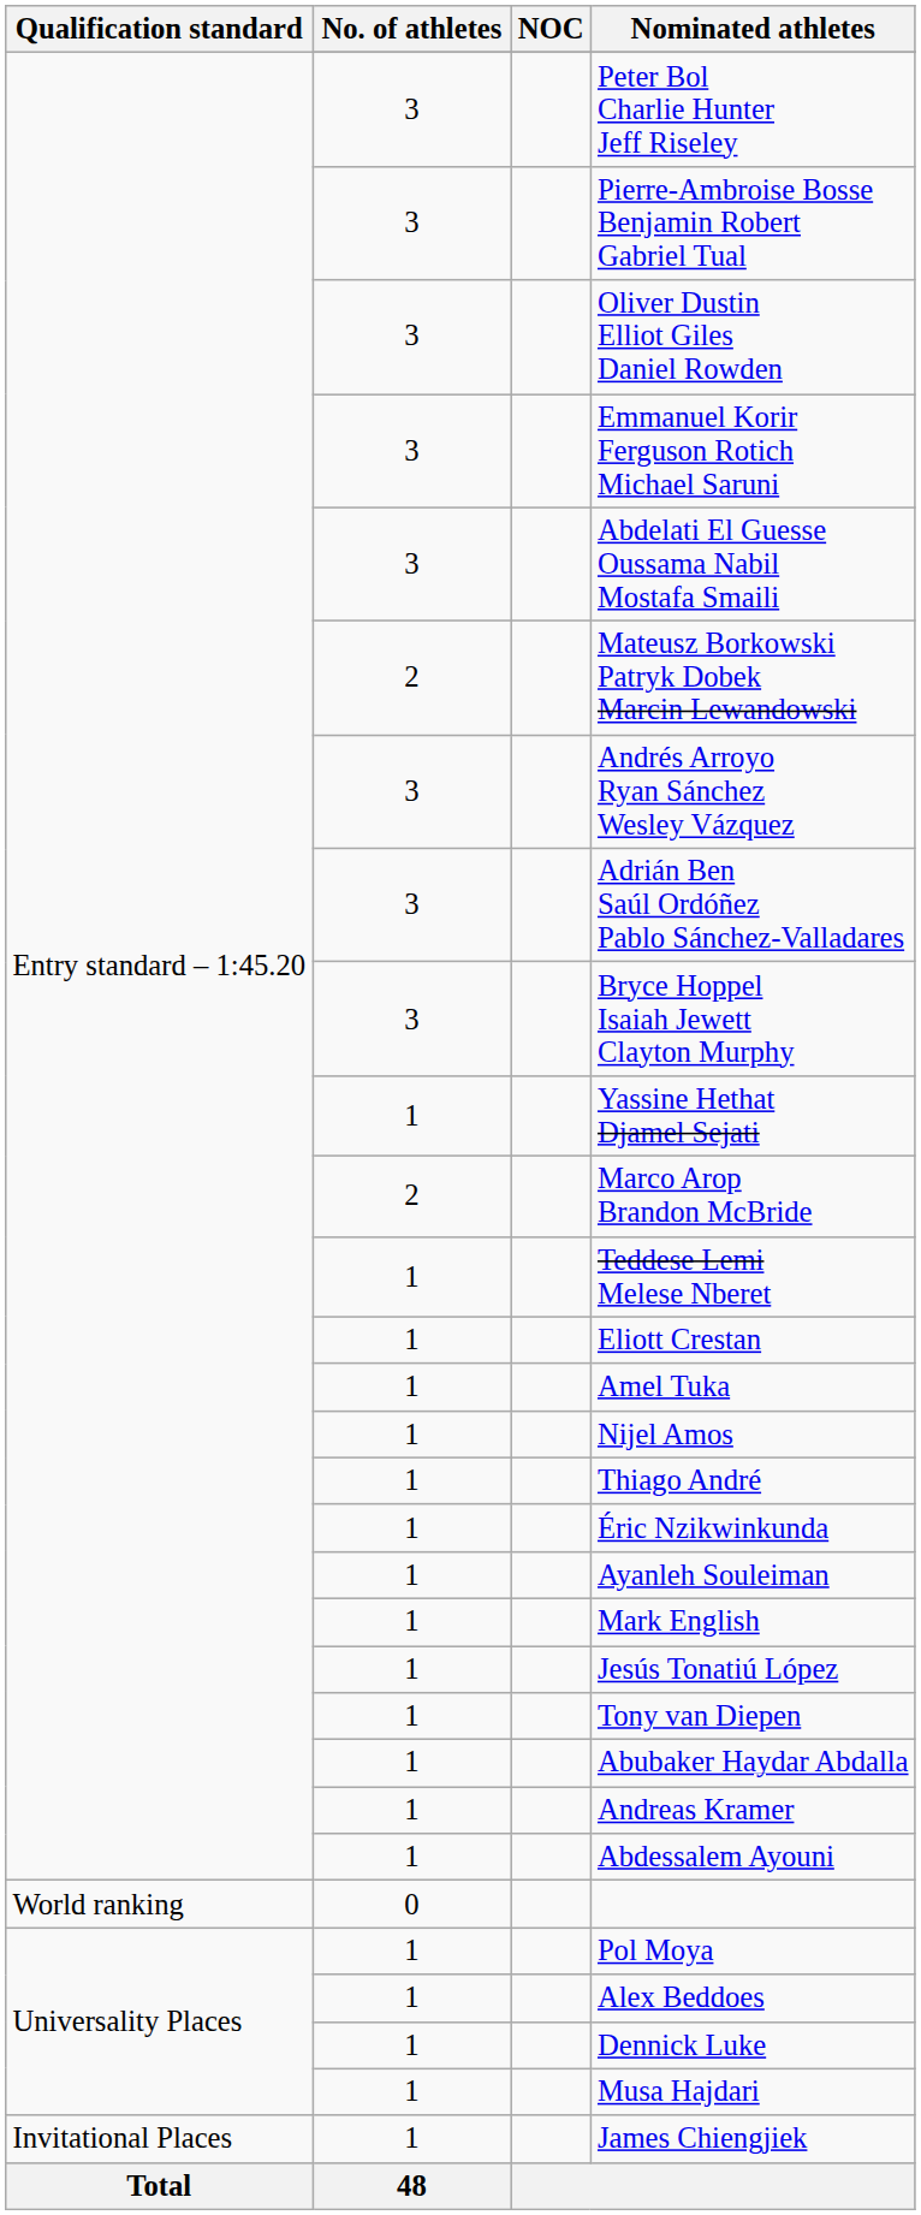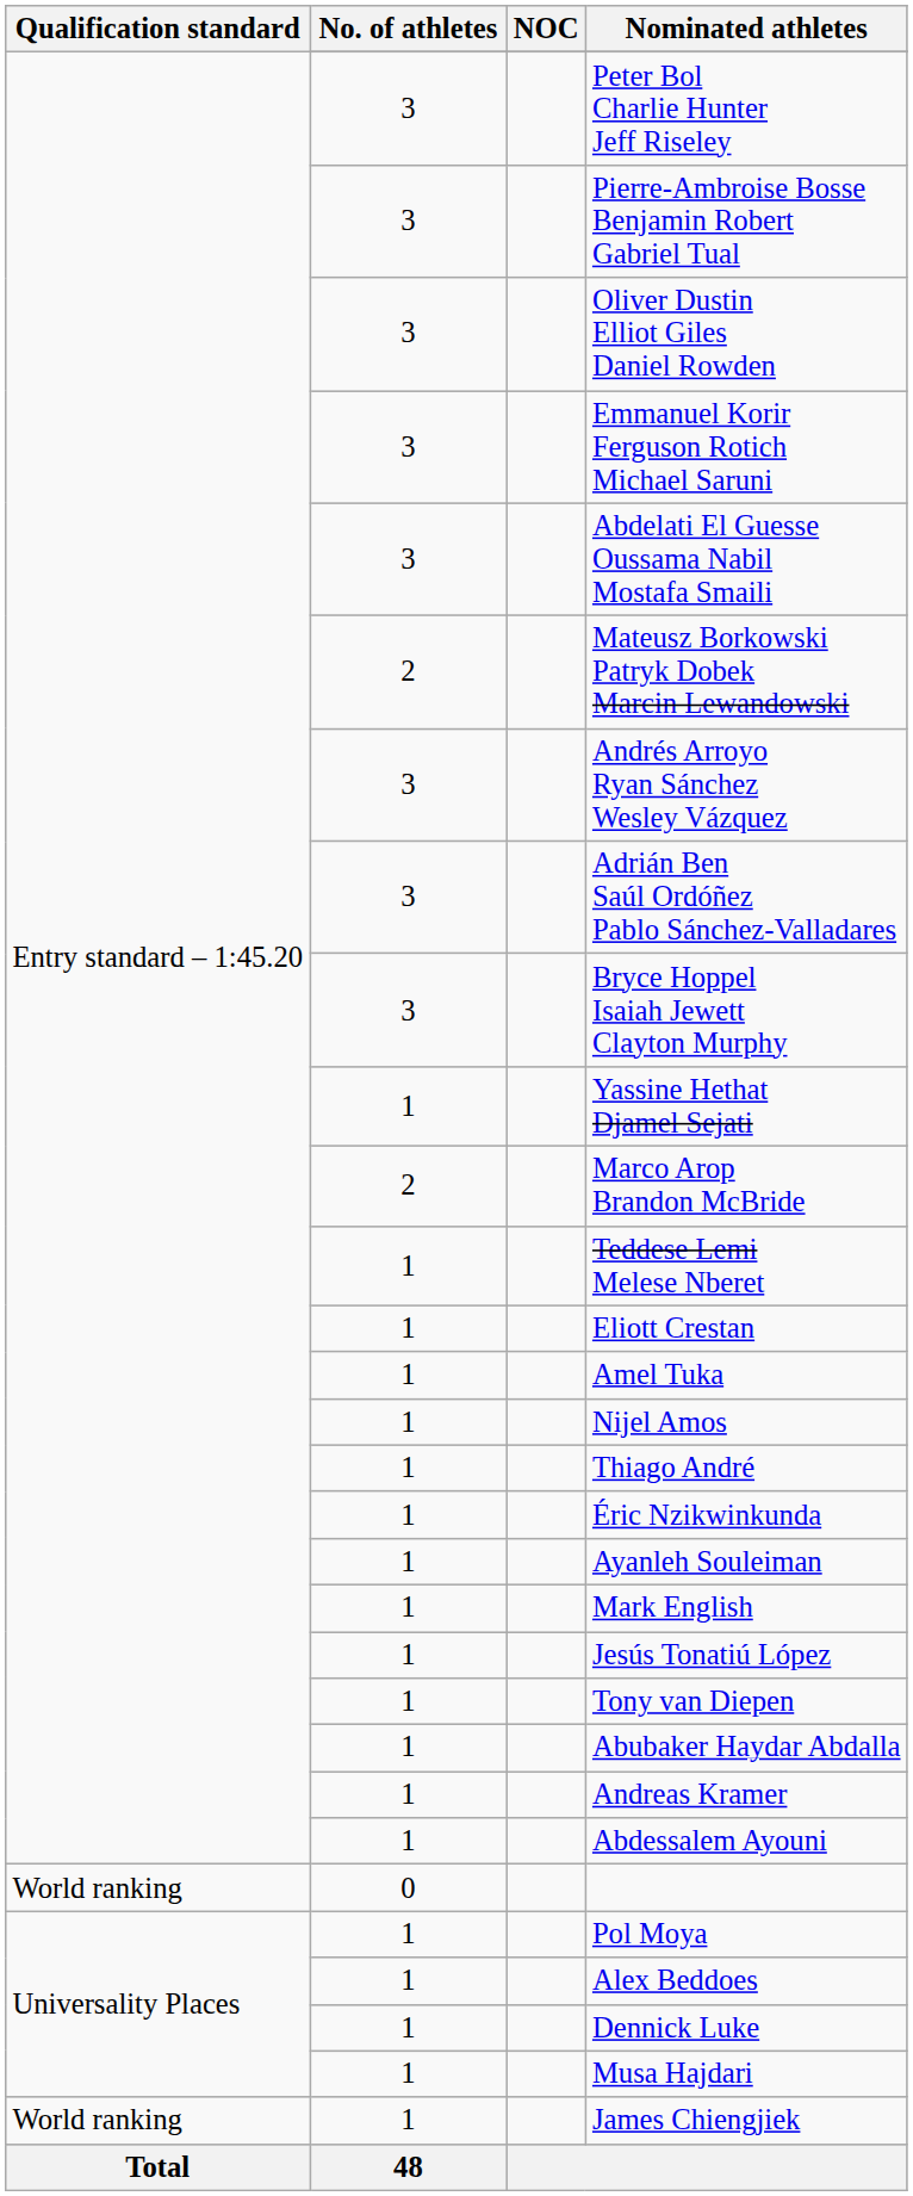James Chiengjiek | Qualification standard: Invitational Places -> World ranking
